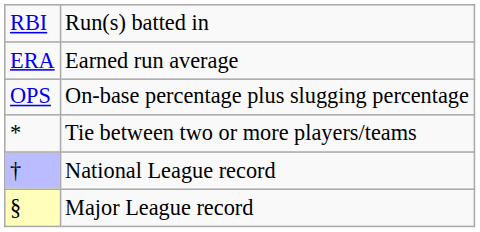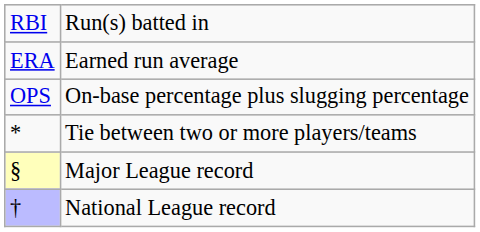rows swapped: National League record <-> Major League record
